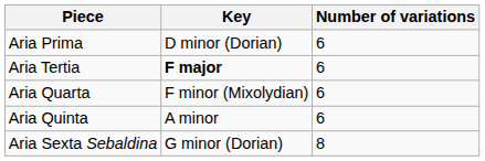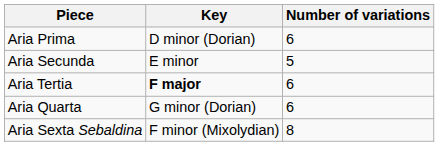+ row: Aria Secunda | E minor | 5
Aria Quarta | Key: F minor (Mixolydian) -> G minor (Dorian)
- row: Aria Quinta | A minor | 6
Aria Sexta Sebaldina | Key: G minor (Dorian) -> F minor (Mixolydian)
